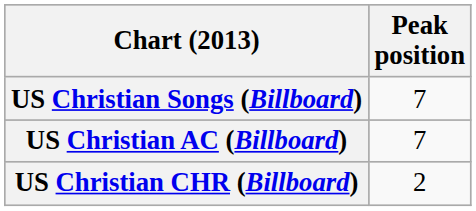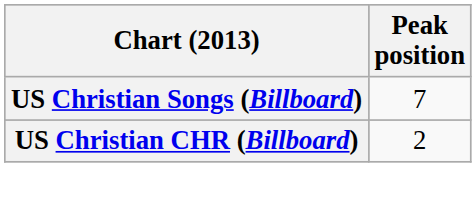- row: US Christian AC (Billboard) | 7
